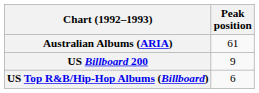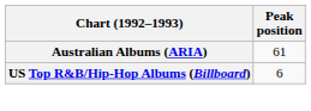- row: US Billboard 200 | 9
